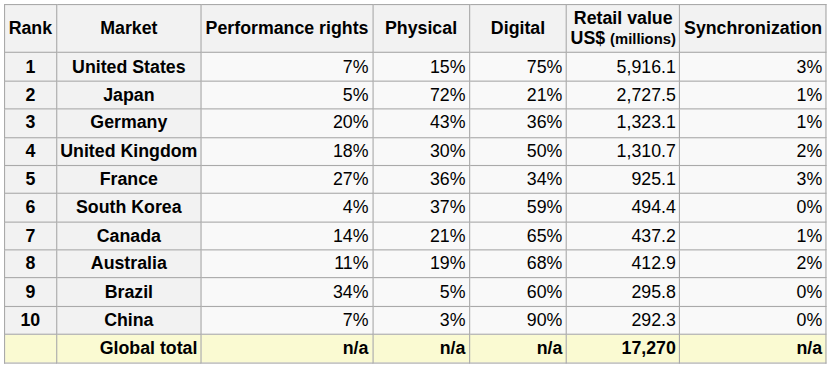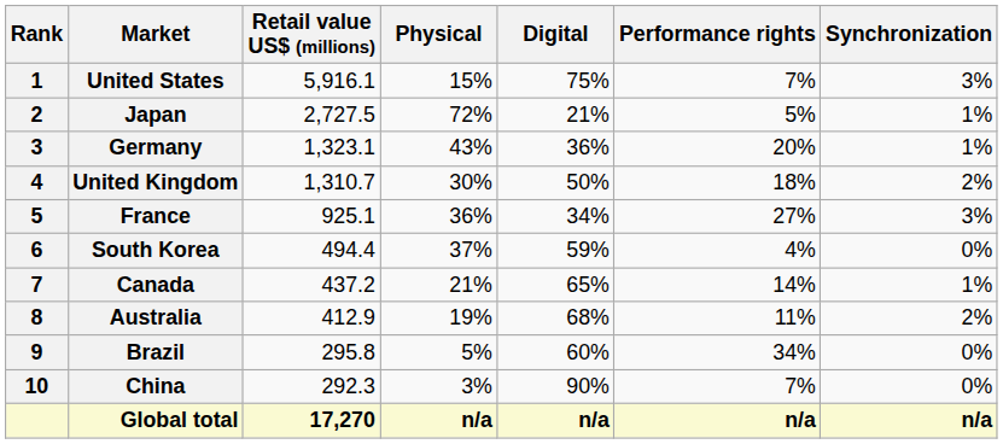columns swapped: Retail value US$ (millions) <-> Performance rights
